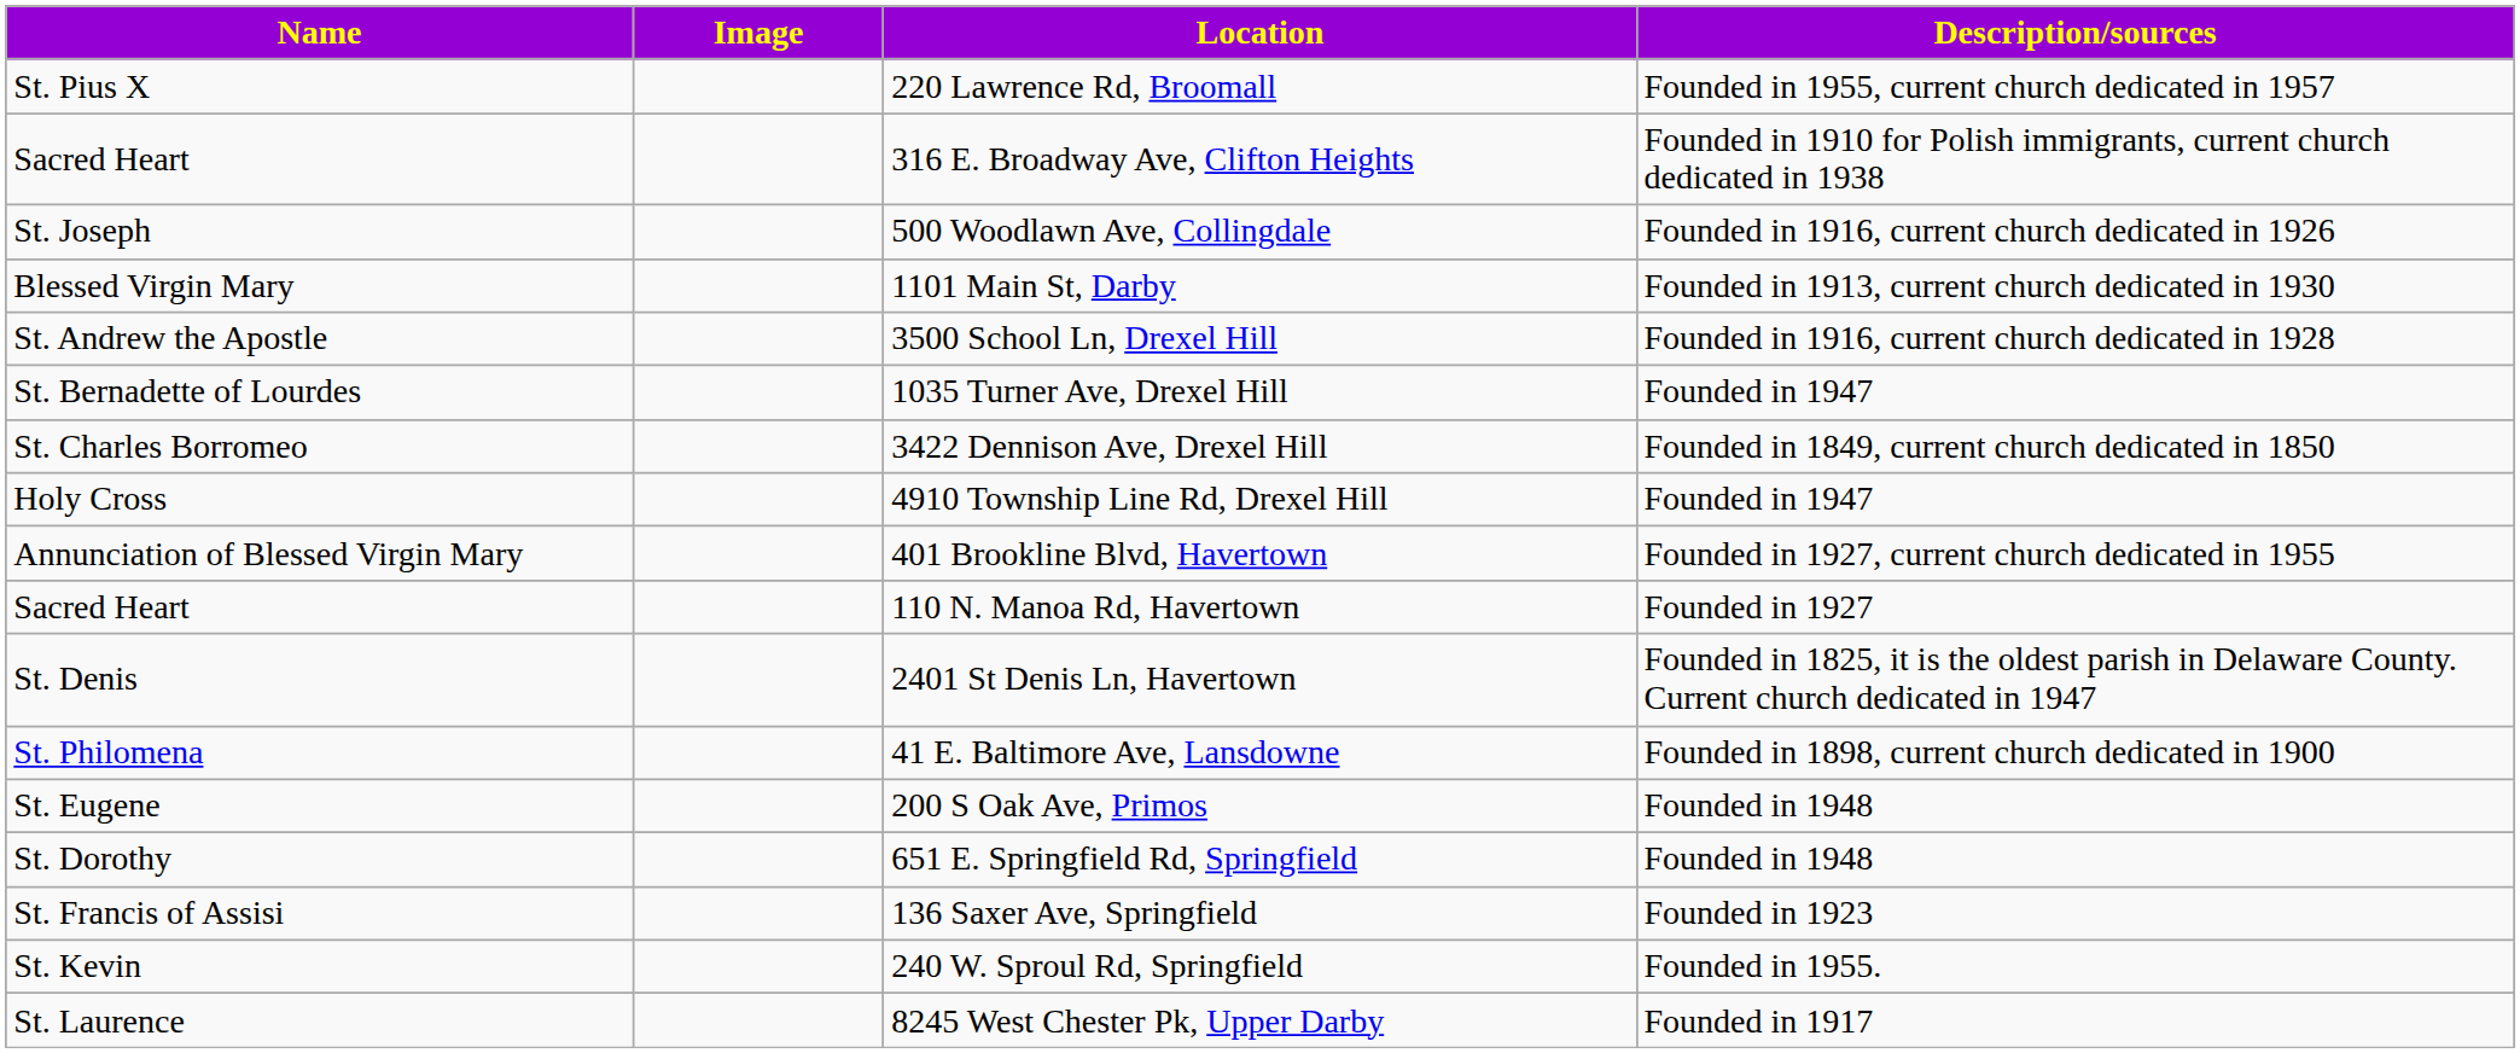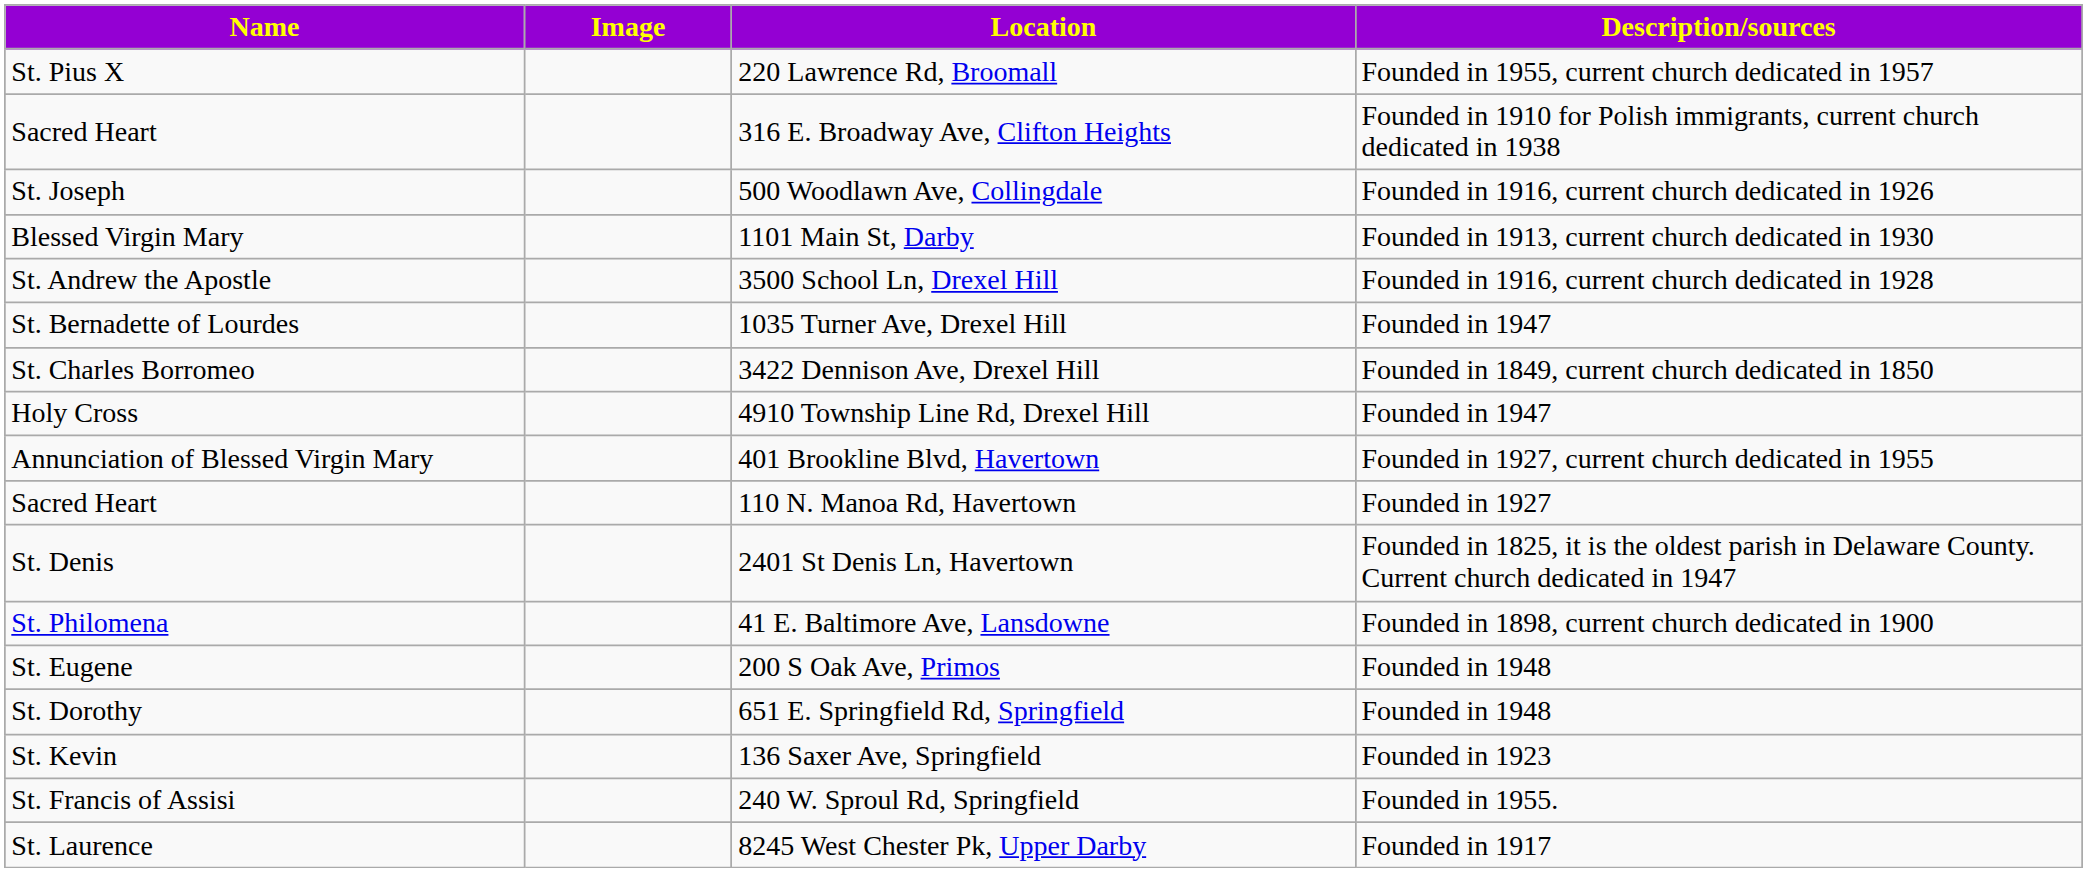136 Saxer Ave, Springfield | Name: St. Francis of Assisi -> St. Kevin
240 W. Sproul Rd, Springfield | Name: St. Kevin -> St. Francis of Assisi
